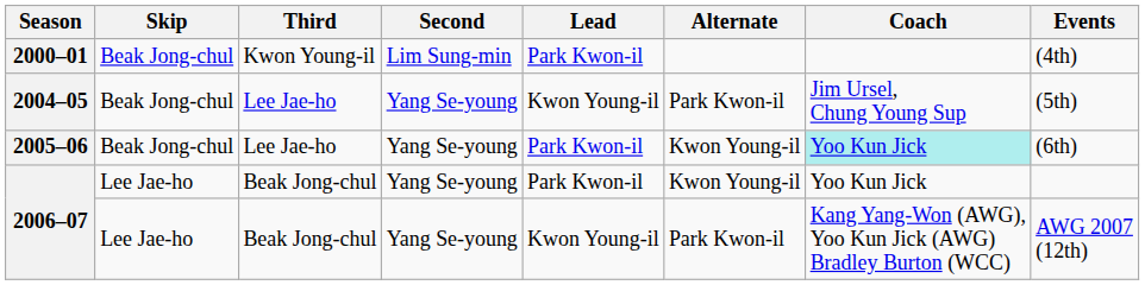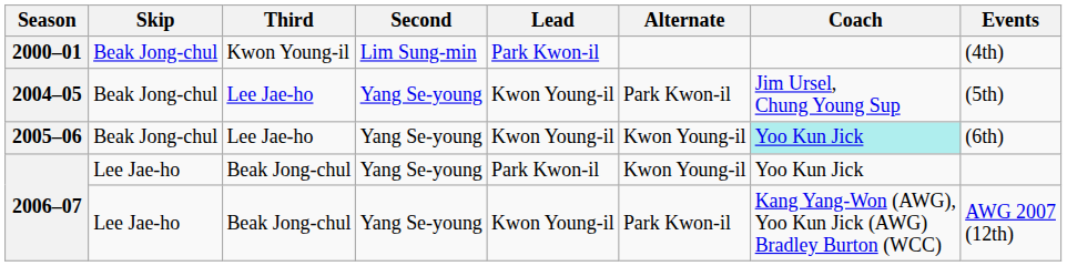2005–06 | Lead: Park Kwon-il -> Kwon Young-il
